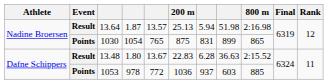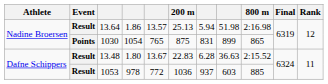13.64 | column 4: 1.87 -> 1.86
1053 | Event: Points -> Result
